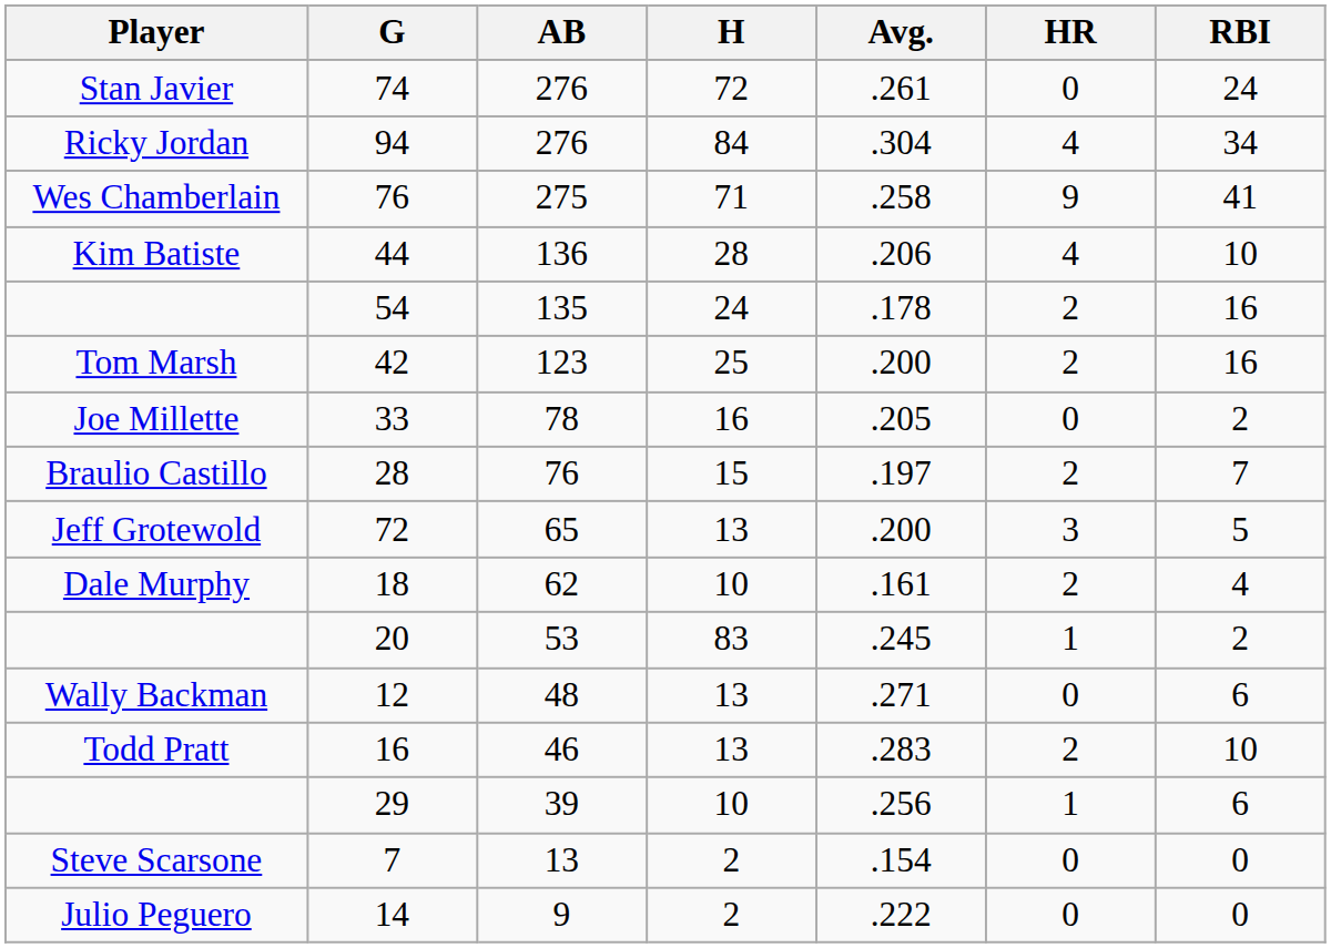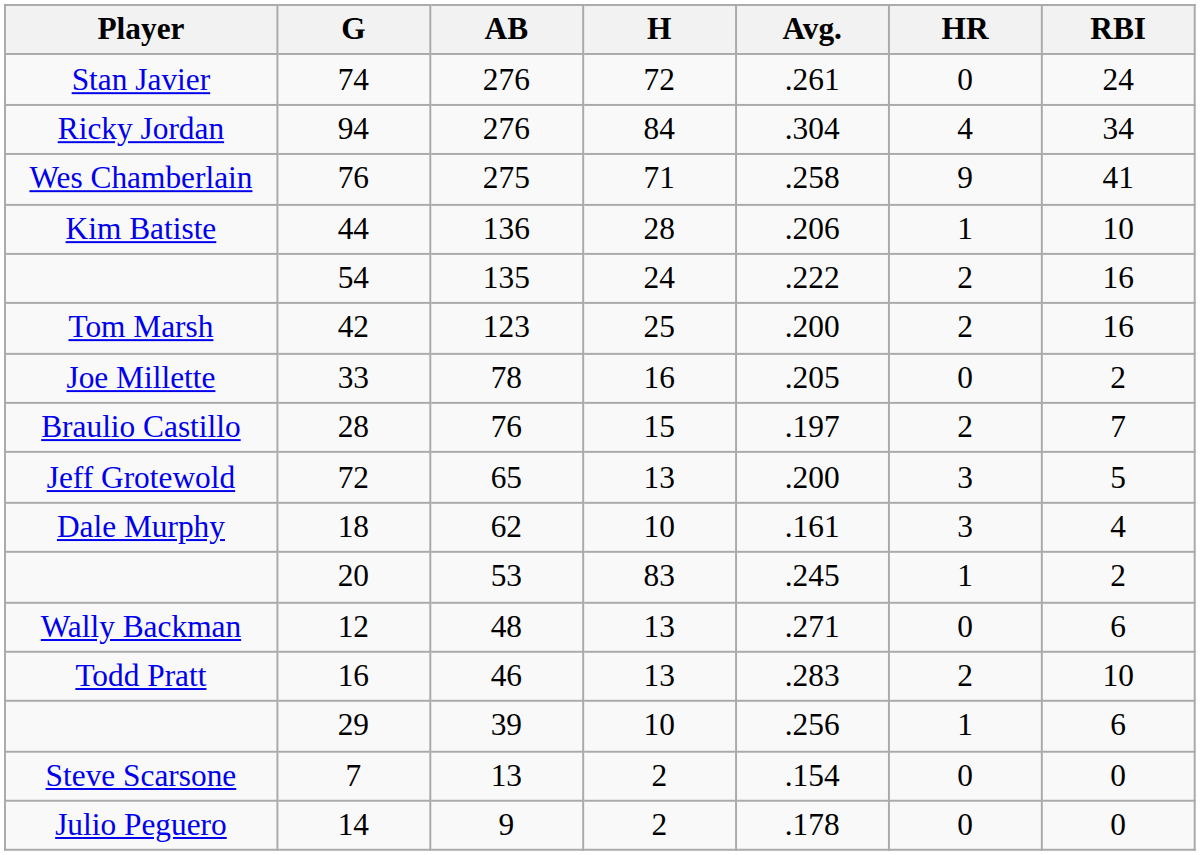44 | HR: 4 -> 1
54 | Avg.: .178 -> .222
18 | HR: 2 -> 3
14 | Avg.: .222 -> .178
